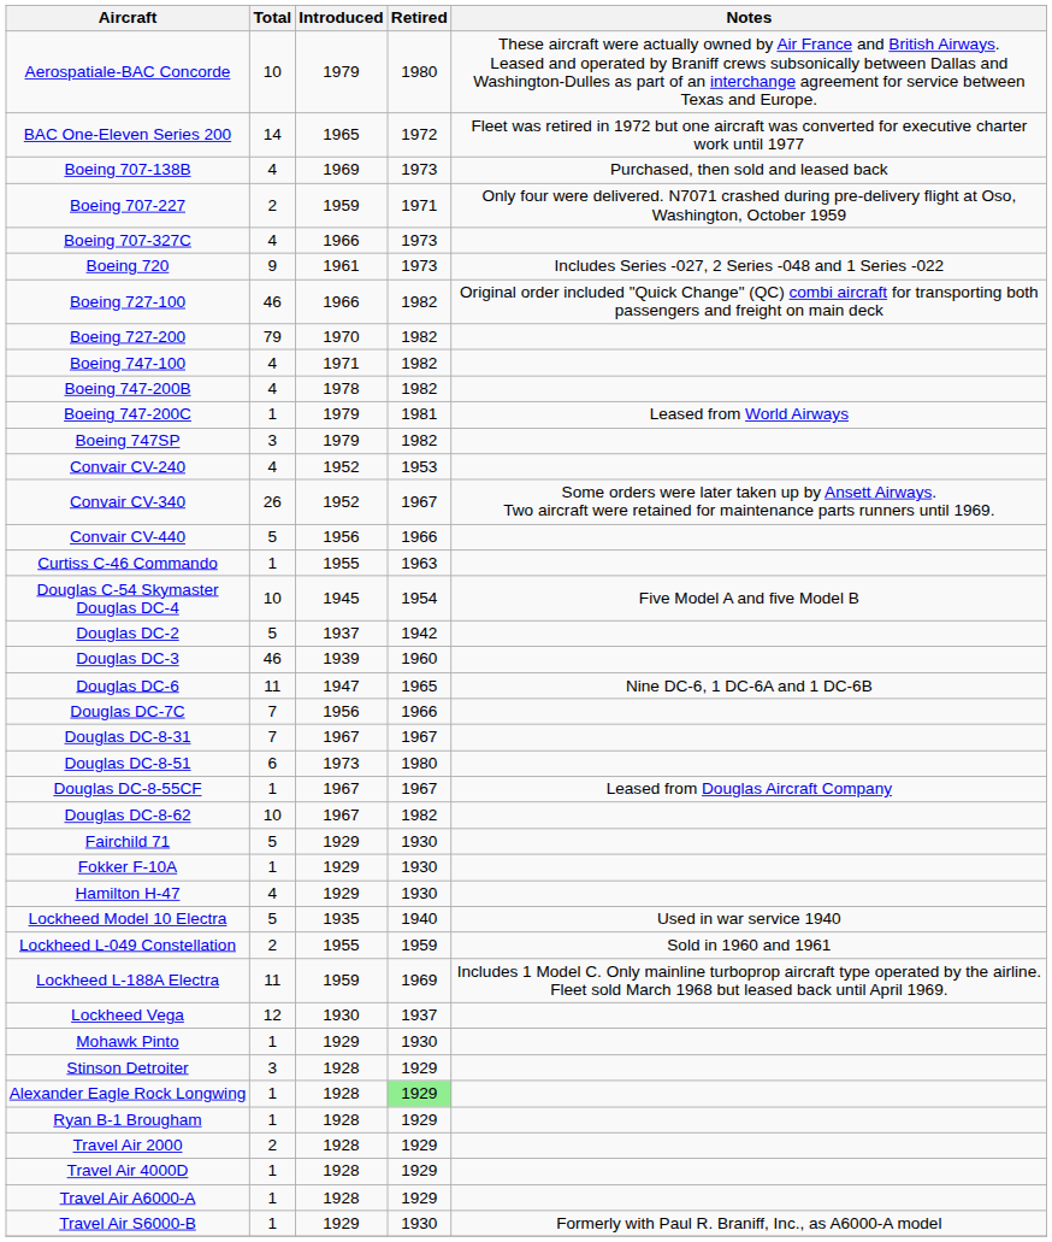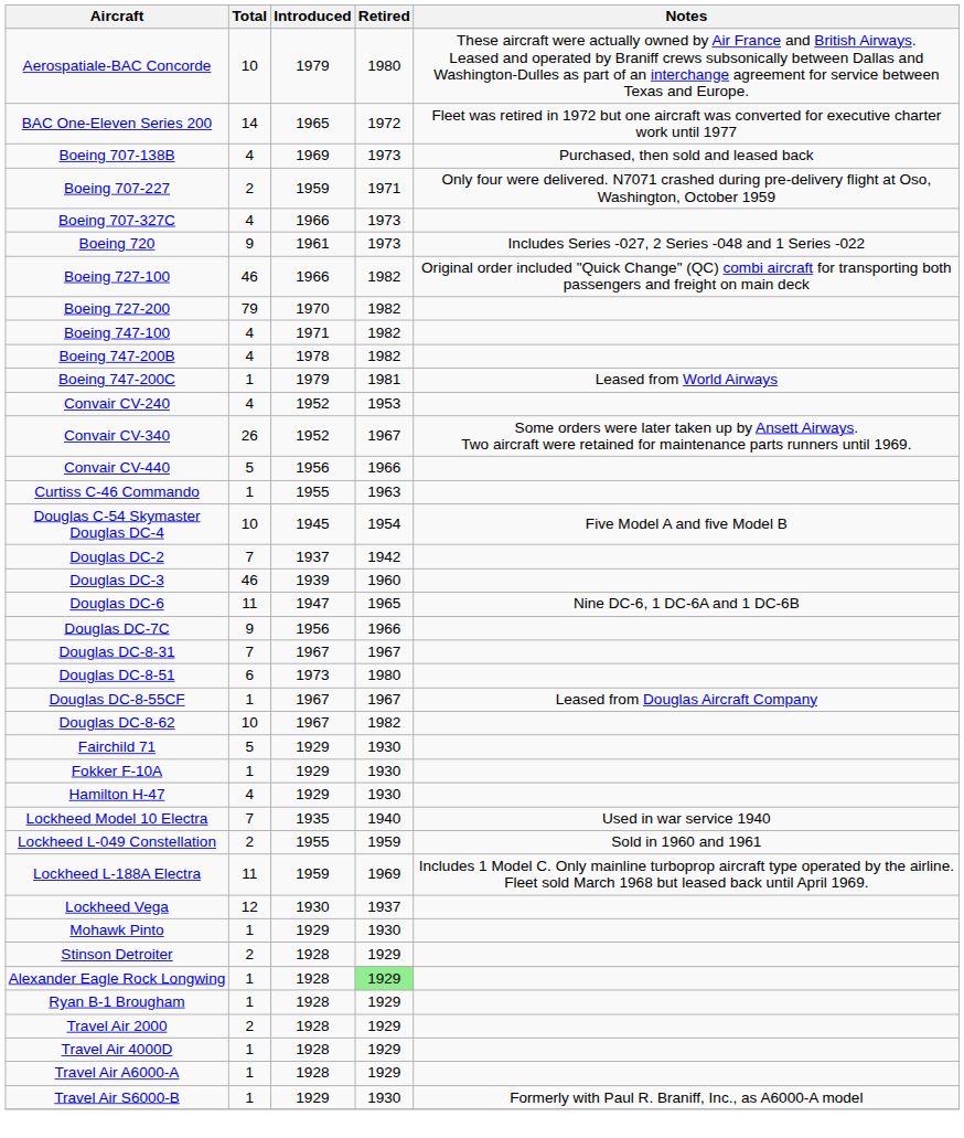- row: Boeing 747SP | 3 | 1979 | 1982
Douglas DC-2 | Total: 5 -> 7
Douglas DC-7C | Total: 7 -> 9
Lockheed Model 10 Electra | Total: 5 -> 7
Stinson Detroiter | Total: 3 -> 2
